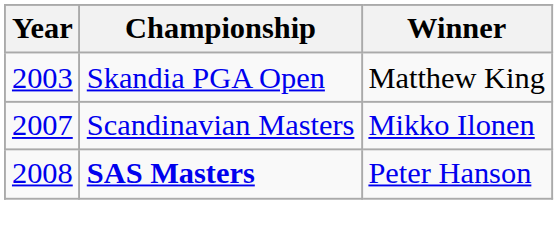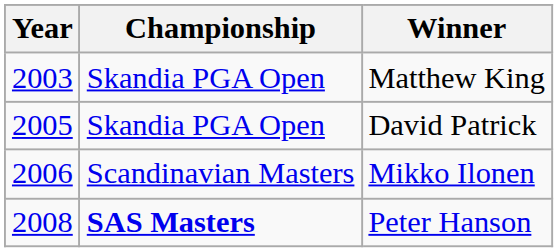+ row: 2005 | Skandia PGA Open | David Patrick
Mikko Ilonen | Year: 2007 -> 2006
